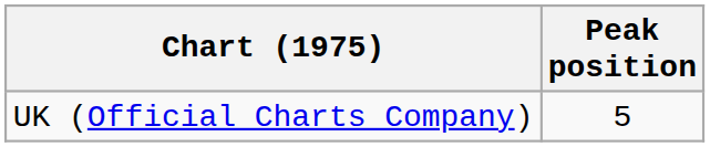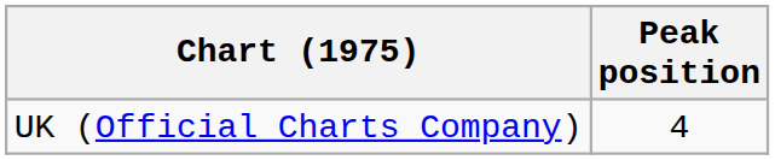UK (Official Charts Company) | Peak position: 5 -> 4
